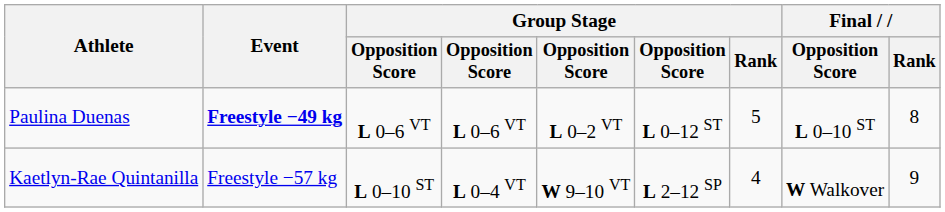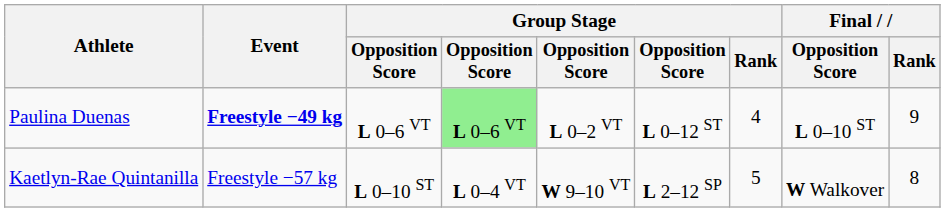Paulina Duenas | column 4: no background -> lightgreen background
Paulina Duenas | Group Stage / Rank: 5 -> 4
Paulina Duenas | Final / Rank: 8 -> 9
Kaetlyn-Rae Quintanilla | Group Stage / Rank: 4 -> 5
Kaetlyn-Rae Quintanilla | Final / Rank: 9 -> 8
